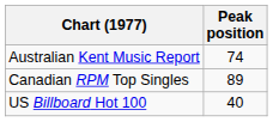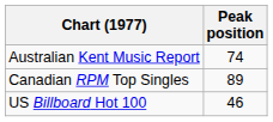US Billboard Hot 100 | Peak position: 40 -> 46
